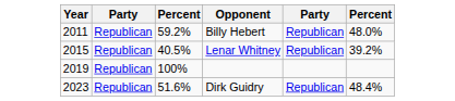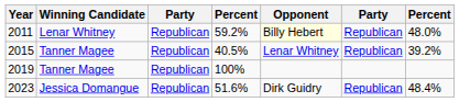+ column: Winning Candidate | Lenar Whitney | Tanner Magee | Tanner Magee | Jessica Domangue
2011 | Opponent: no background -> lightyellow background
